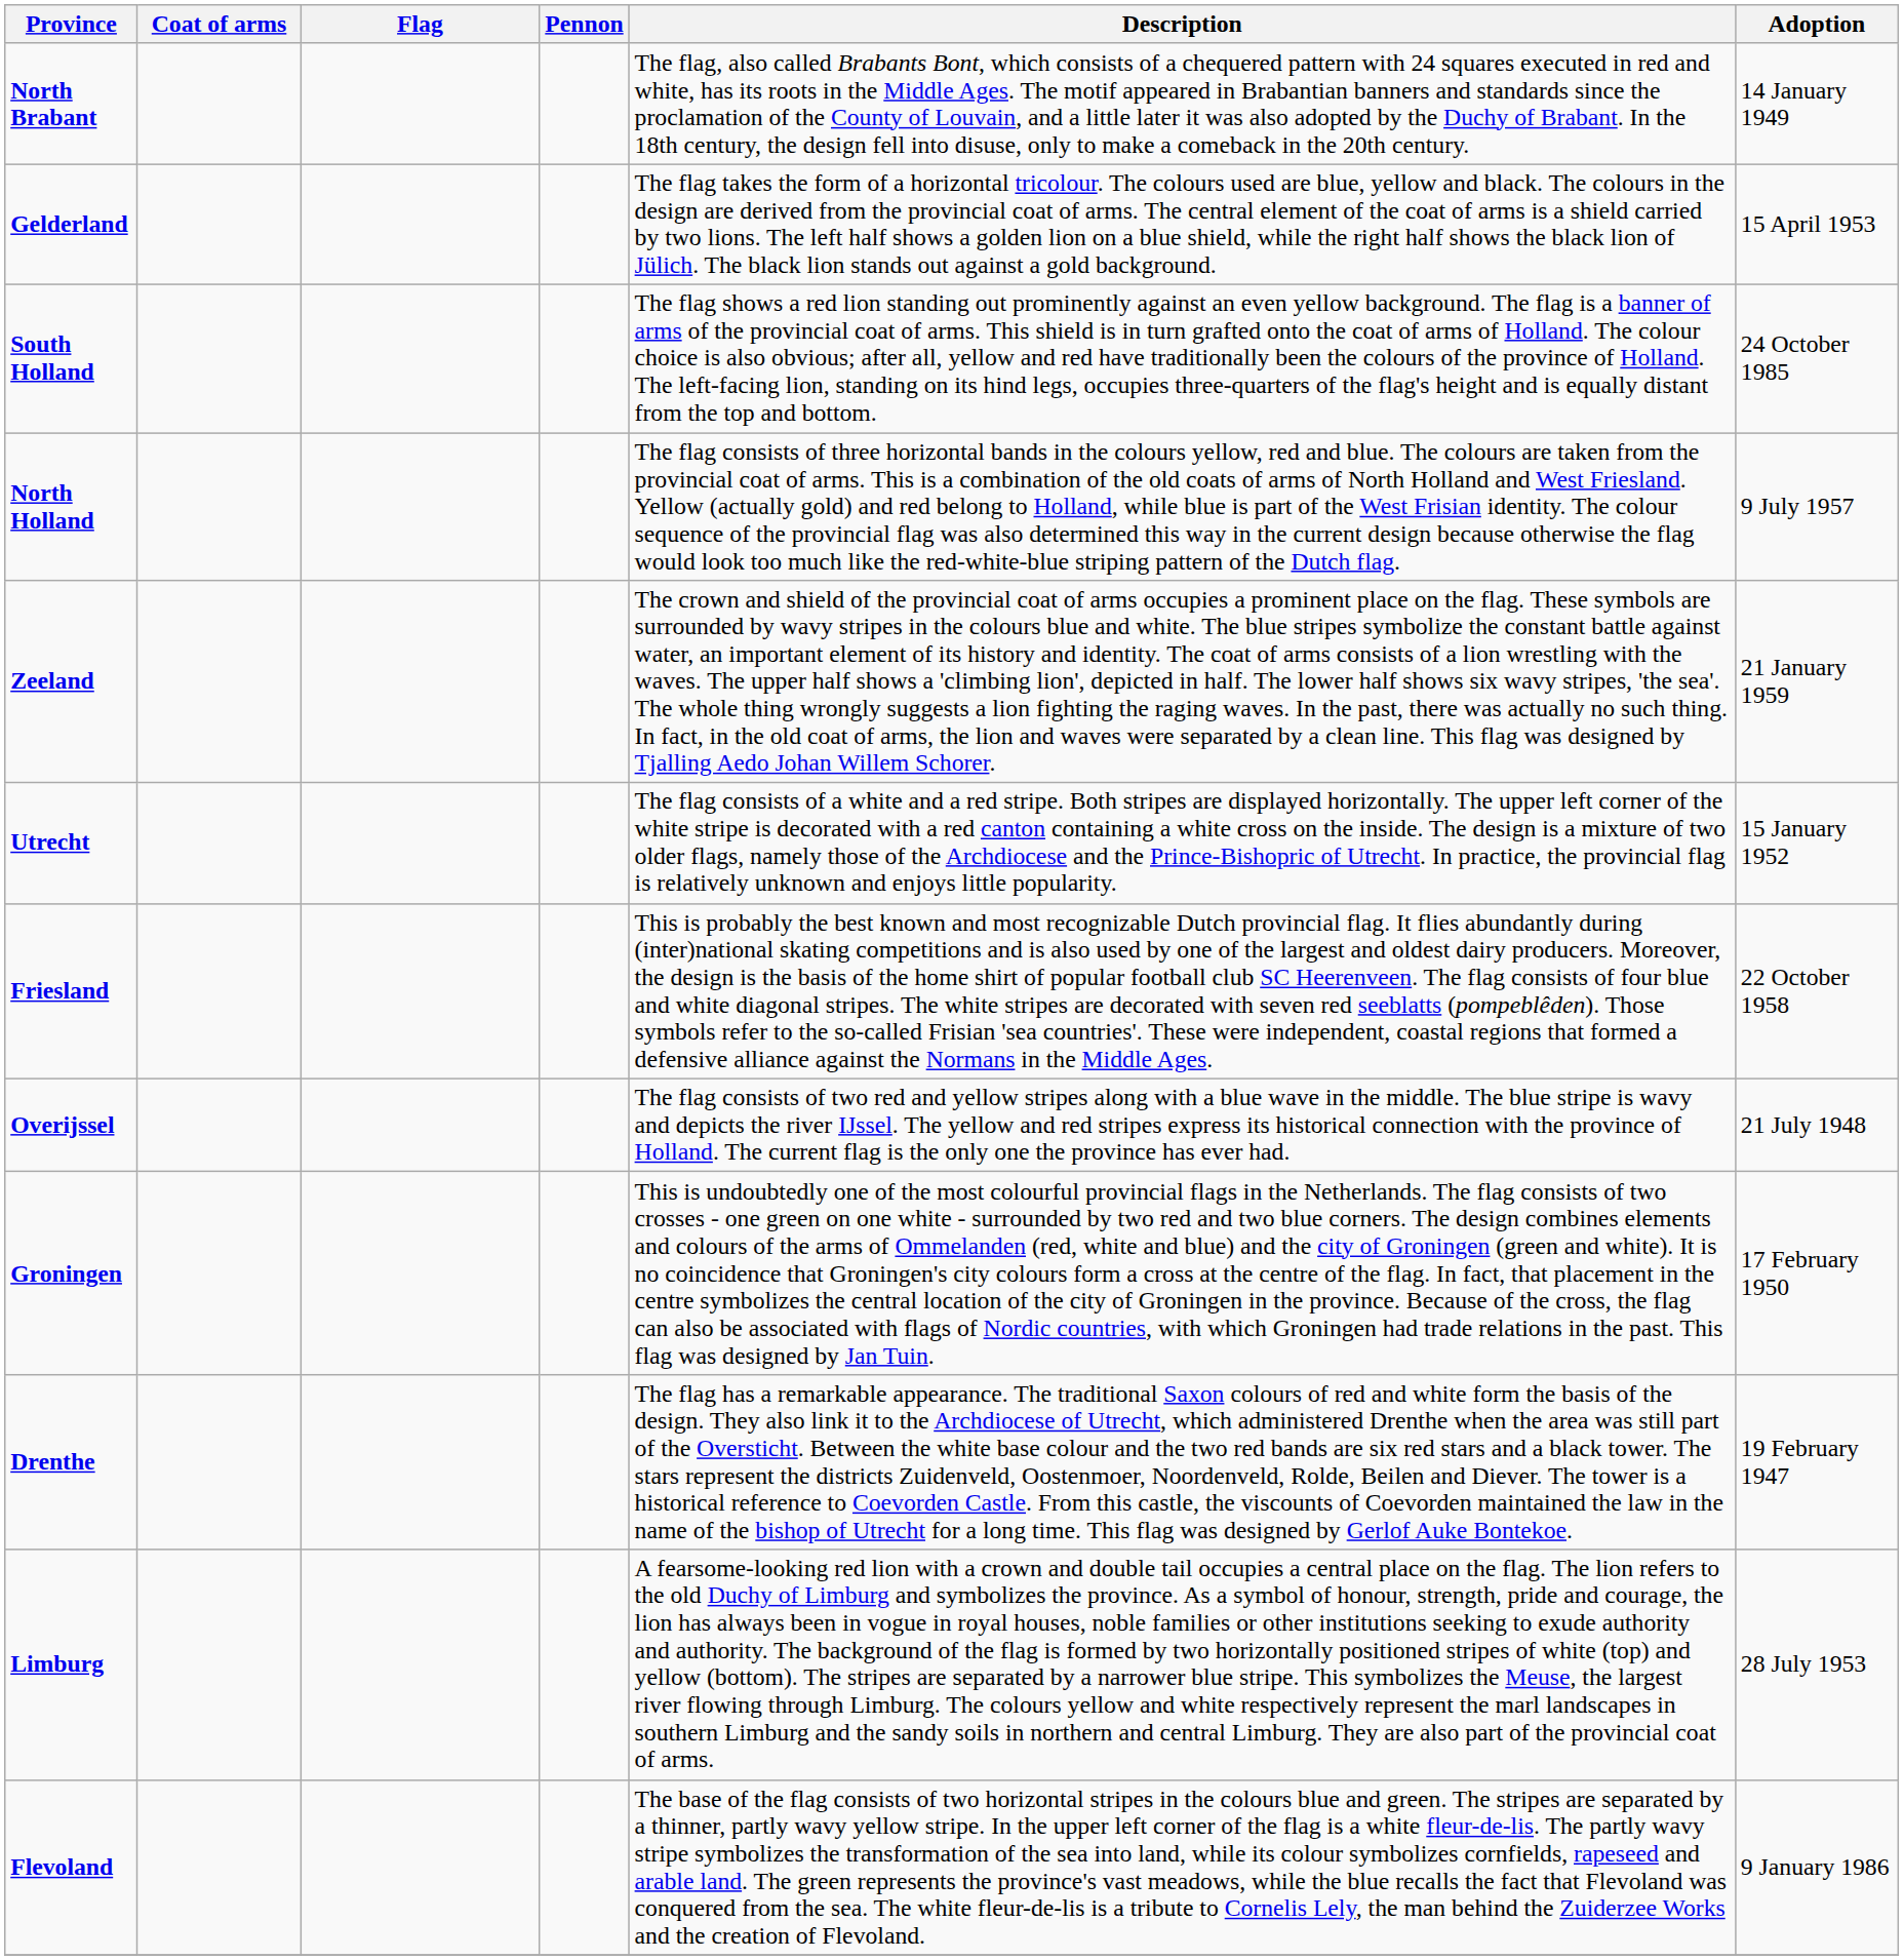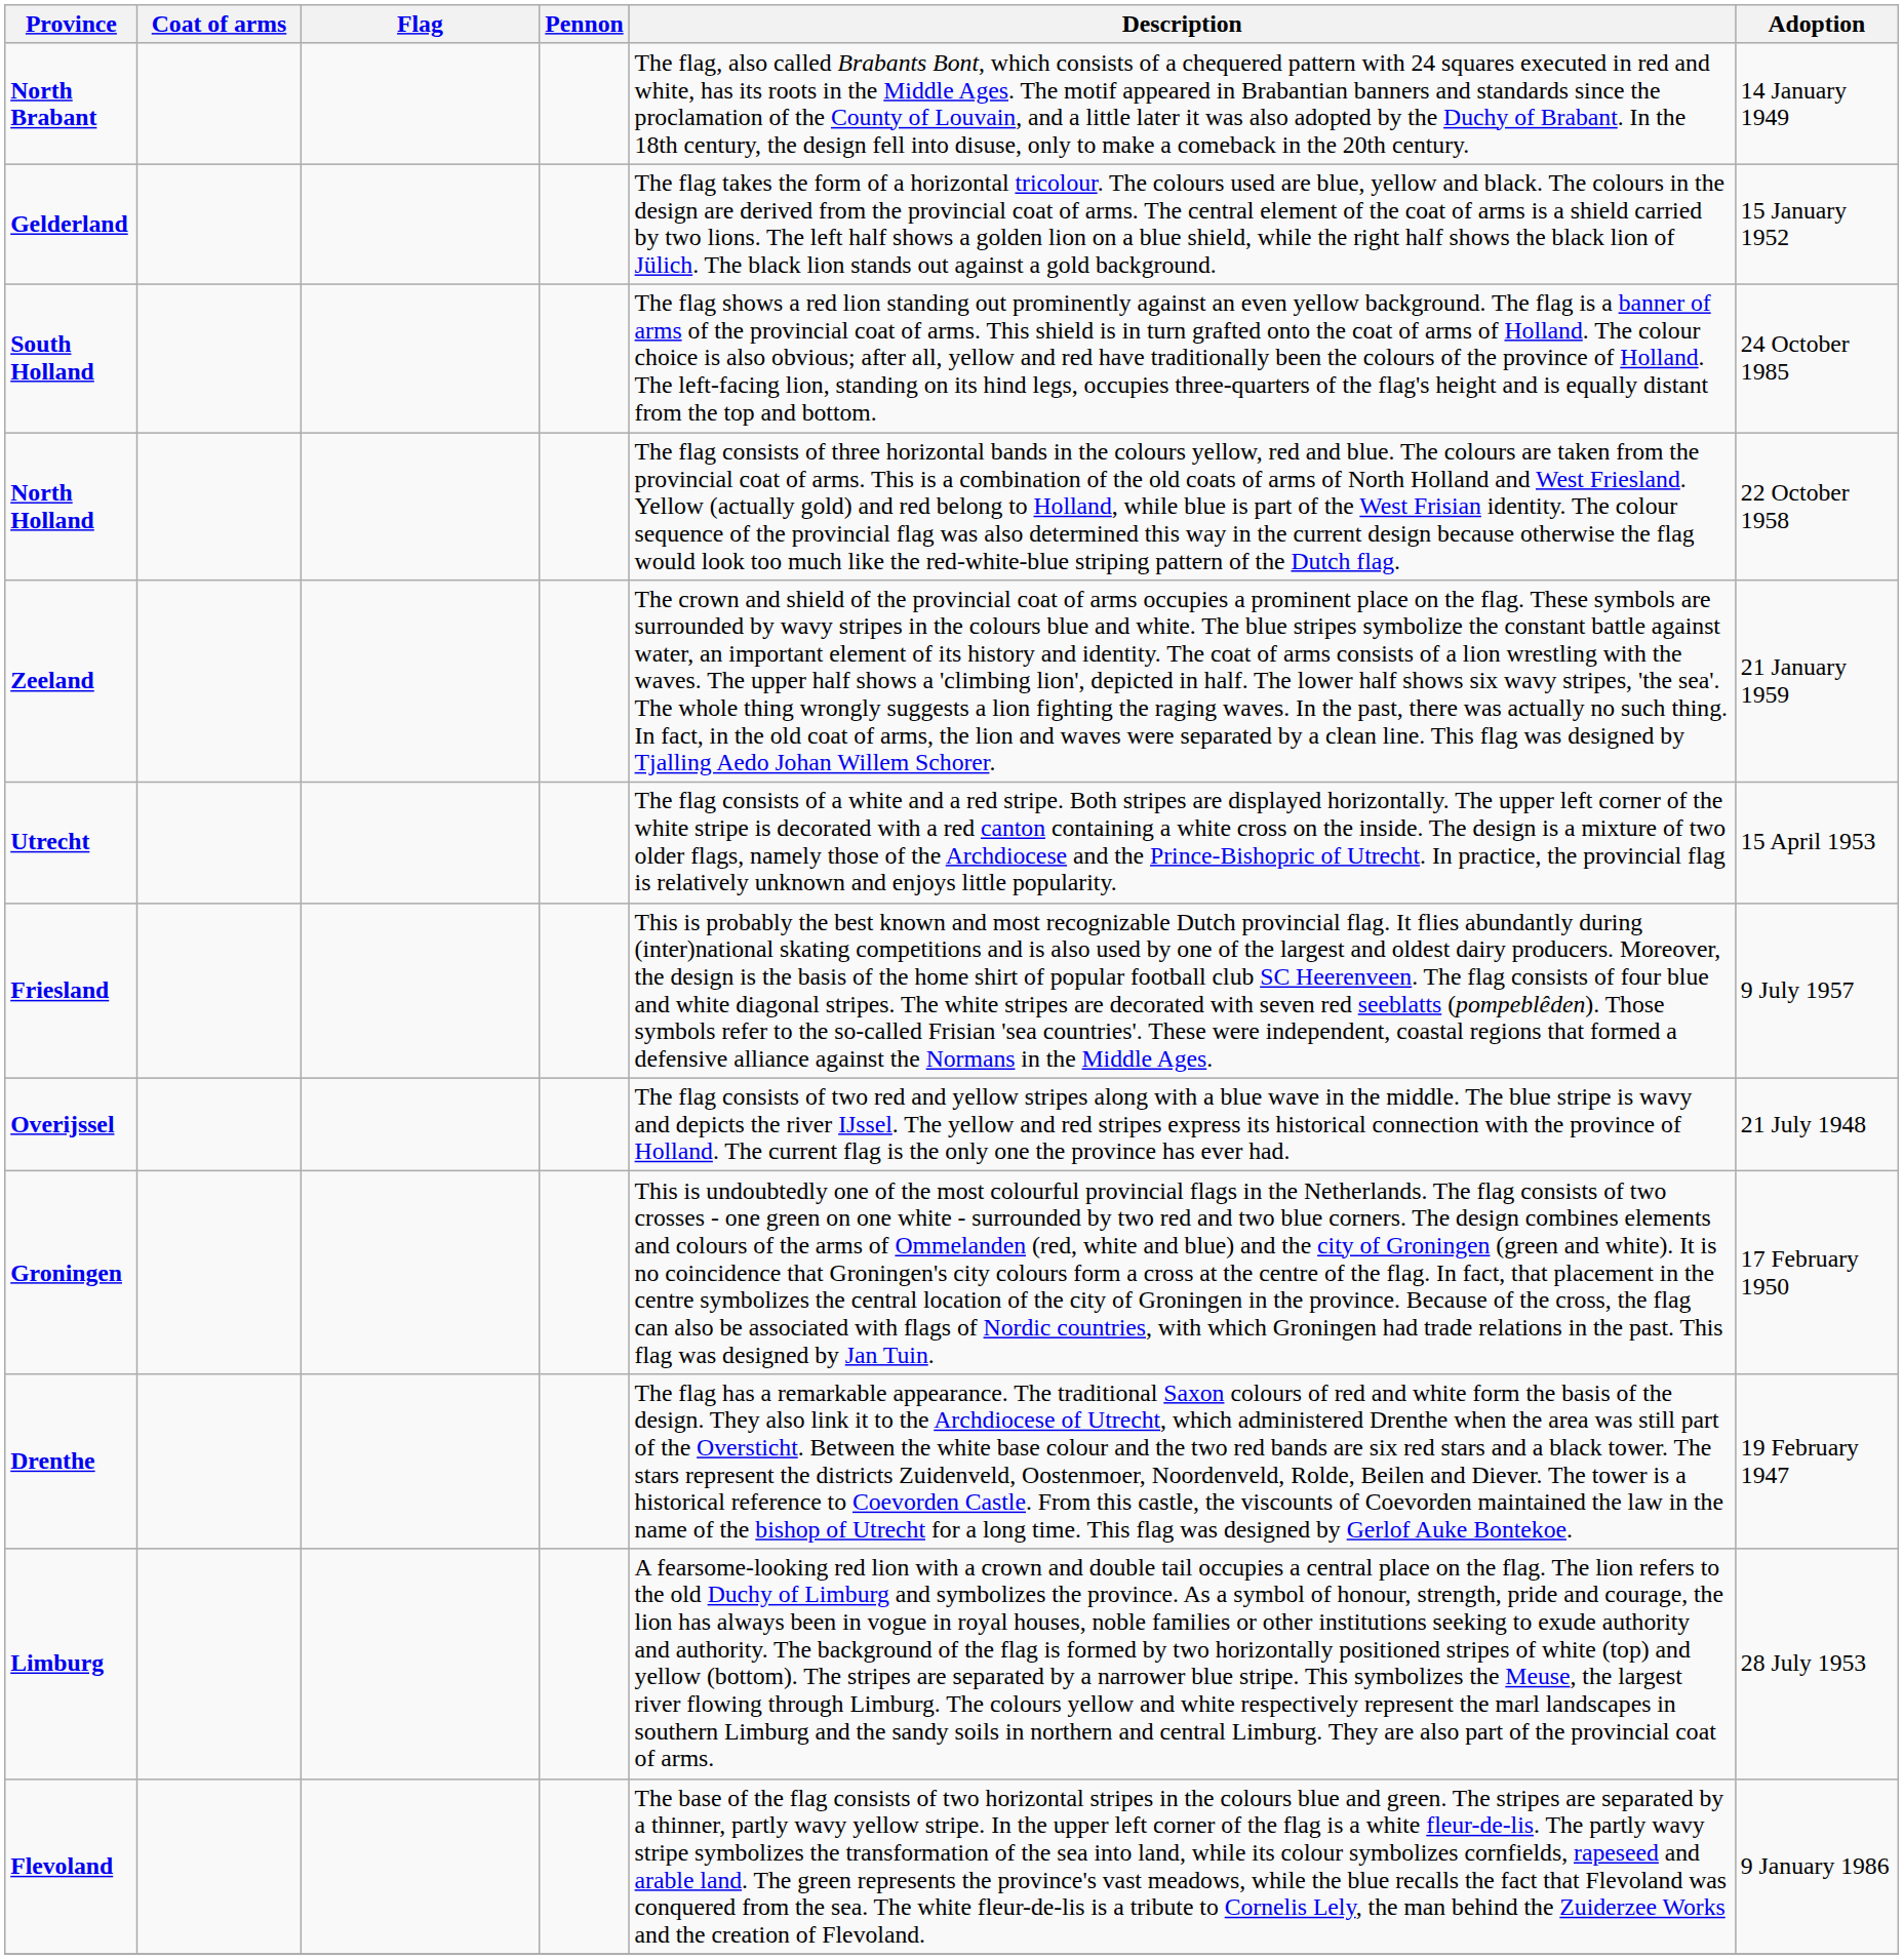Gelderland | Adoption: 15 April 1953 -> 15 January 1952
North Holland | Adoption: 9 July 1957 -> 22 October 1958
Utrecht | Adoption: 15 January 1952 -> 15 April 1953
Friesland | Adoption: 22 October 1958 -> 9 July 1957
